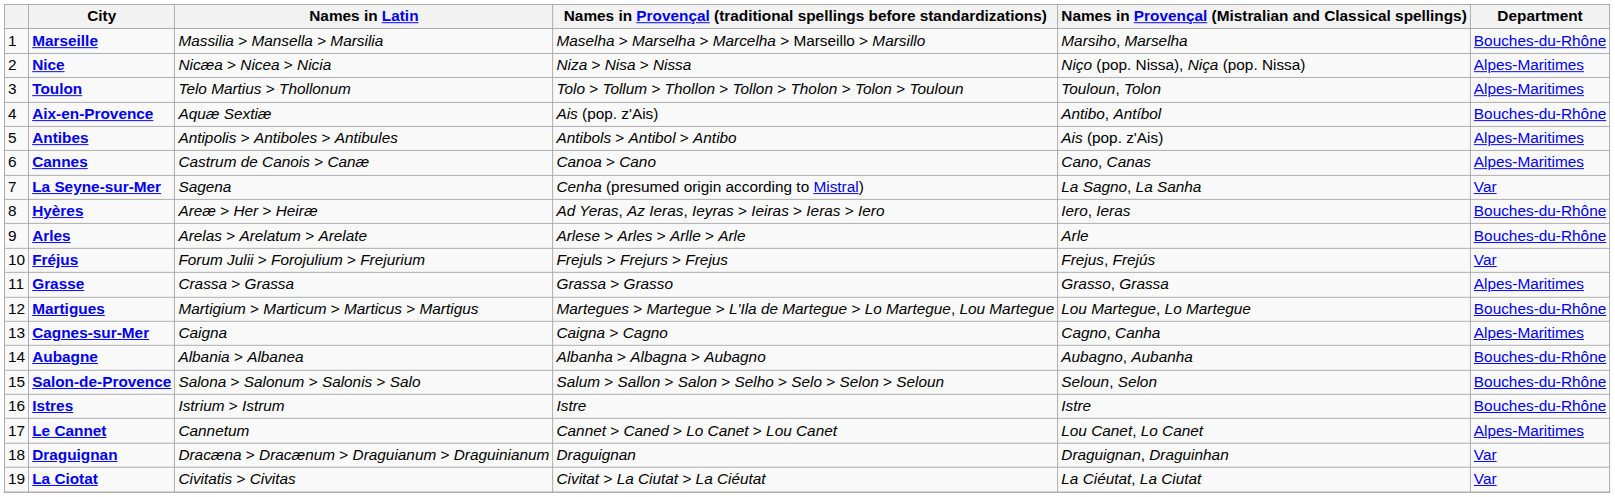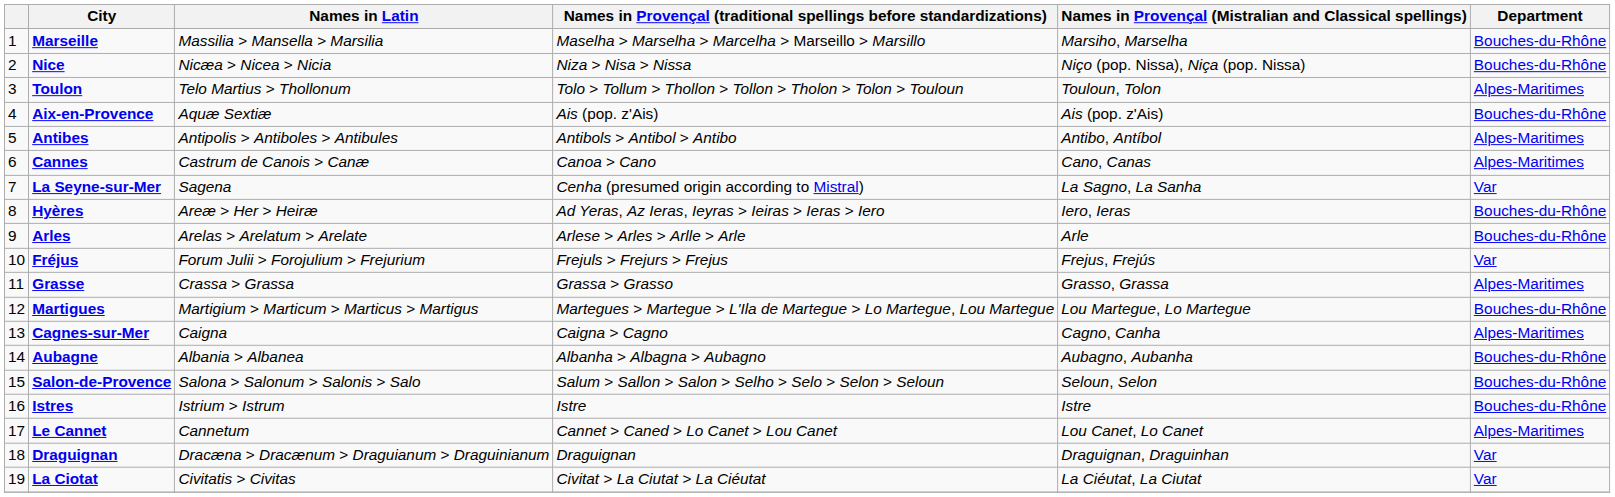Nice | Department: Alpes-Maritimes -> Bouches-du-Rhône
Aix-en-Provence | Names in Provençal (Mistralian and Classical spellings): Antibo, Antíbol -> Ais (pop. z'Ais)
Antibes | Names in Provençal (Mistralian and Classical spellings): Ais (pop. z'Ais) -> Antibo, Antíbol
